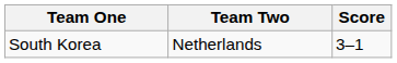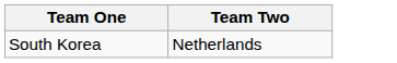- column: Score | 3–1
